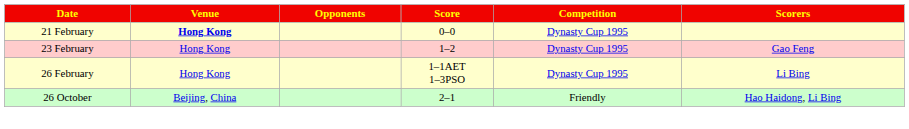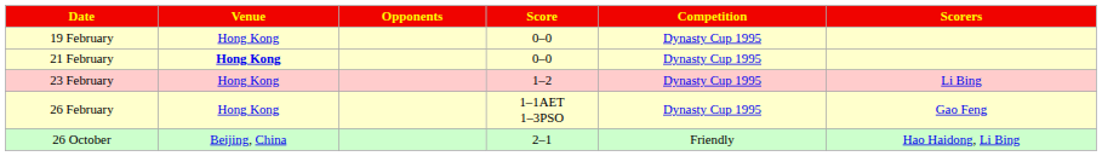+ row: 19 February | Hong Kong | 0–0 | Dynasty Cup 1995
23 February | Scorers: Gao Feng -> Li Bing
26 February | Scorers: Li Bing -> Gao Feng
